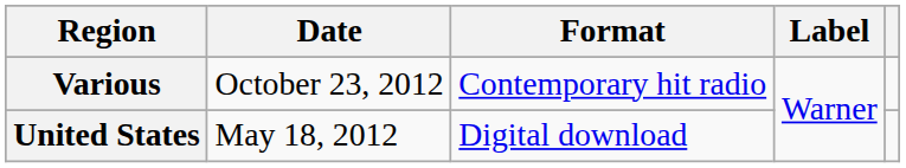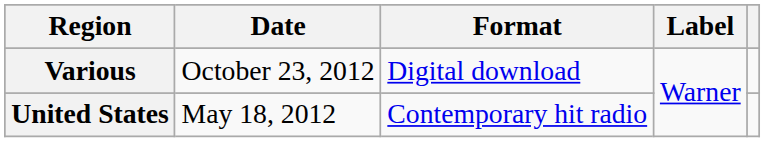Various | Format: Contemporary hit radio -> Digital download
United States | Format: Digital download -> Contemporary hit radio
